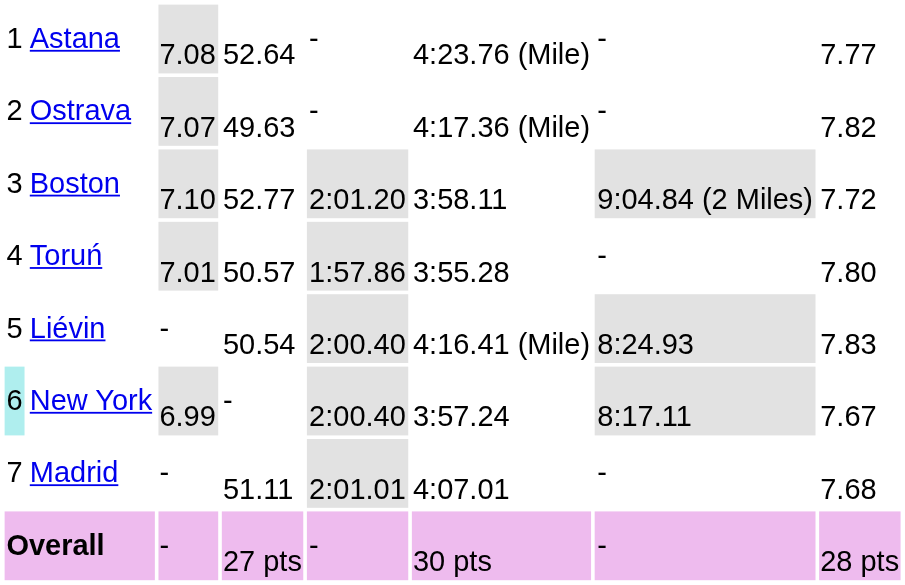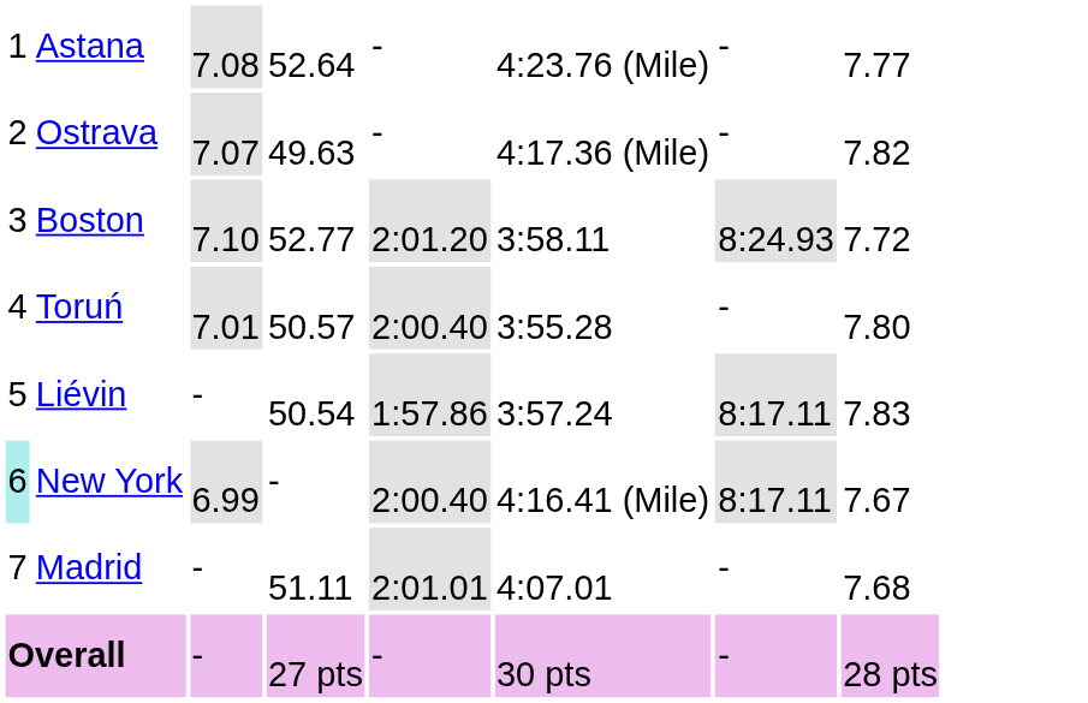Boston | column 7: 9:04.84 (2 Miles) -> 8:24.93
Toruń | column 5: 1:57.86 -> 2:00.40
Liévin | column 5: 2:00.40 -> 1:57.86
Liévin | column 6: 4:16.41 (Mile) -> 3:57.24
Liévin | column 7: 8:24.93 -> 8:17.11
New York | column 6: 3:57.24 -> 4:16.41 (Mile)
